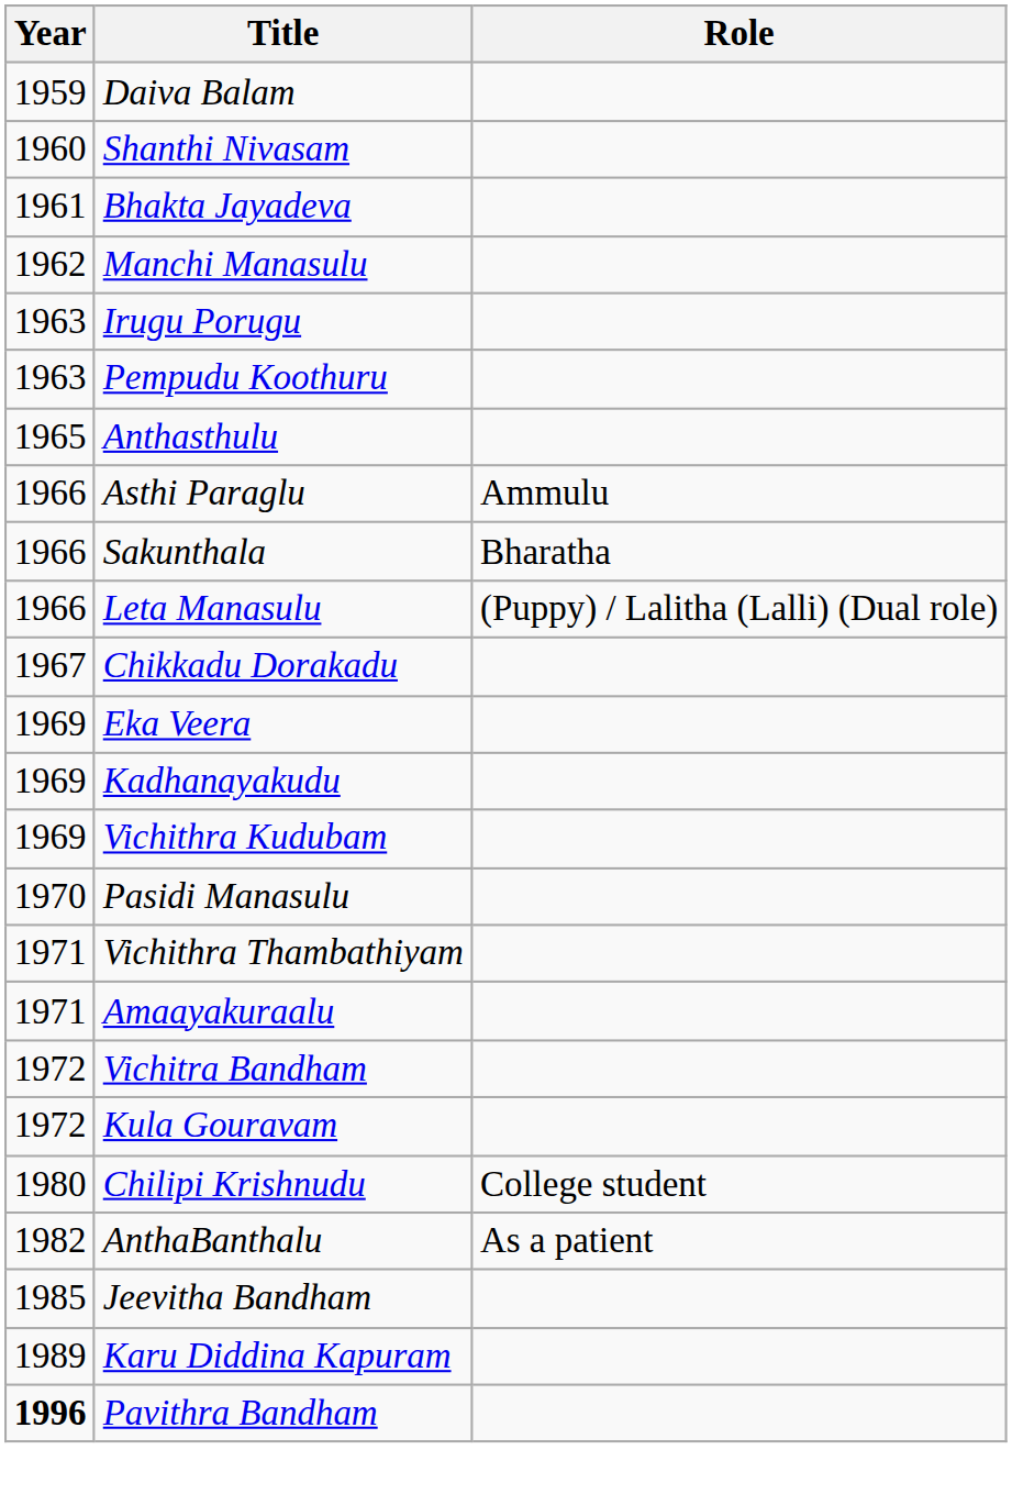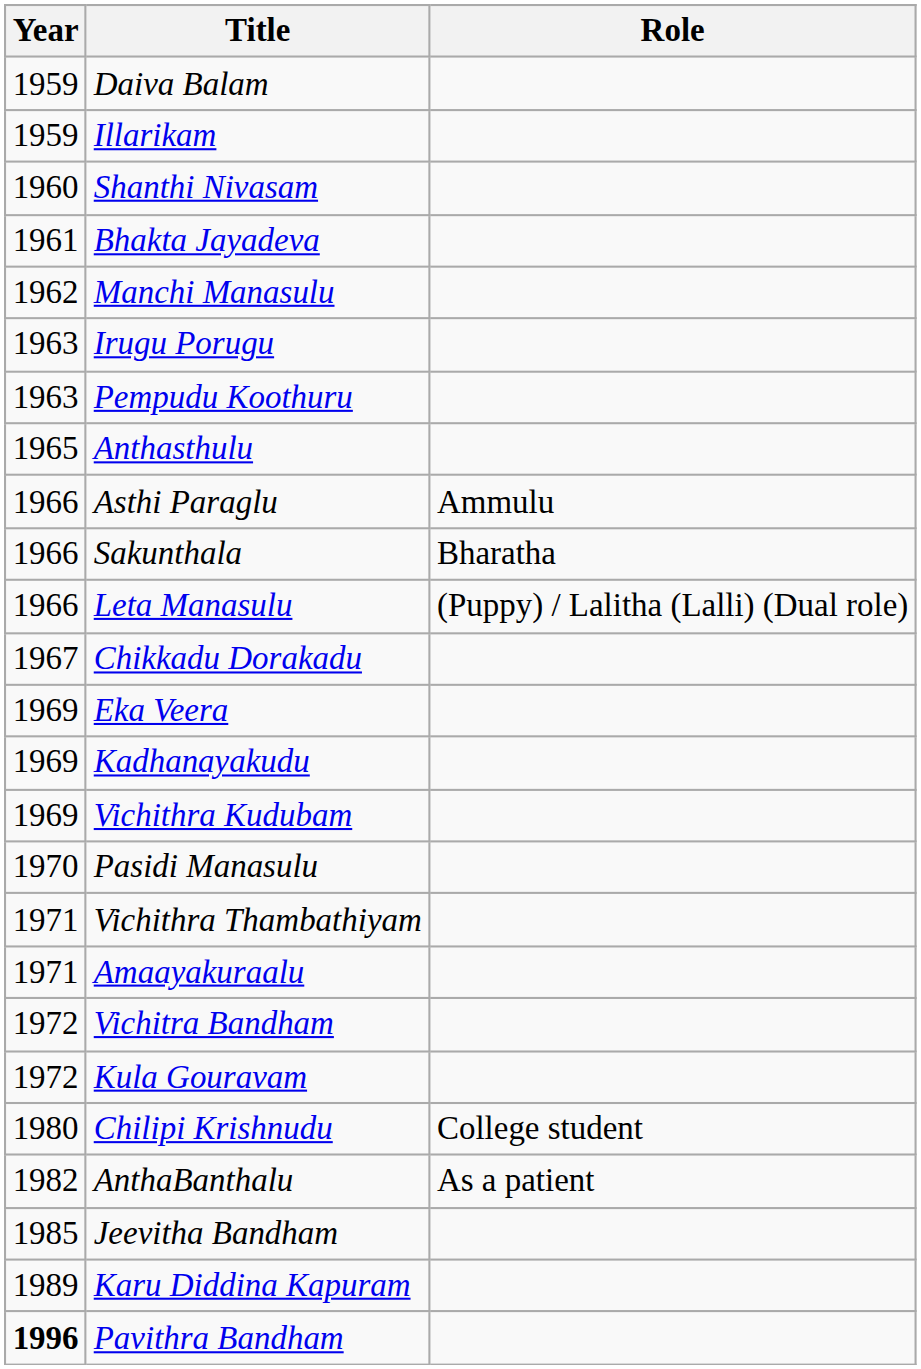+ row: 1959 | Illarikam
